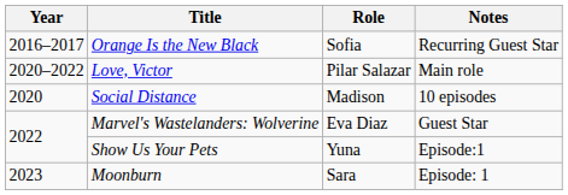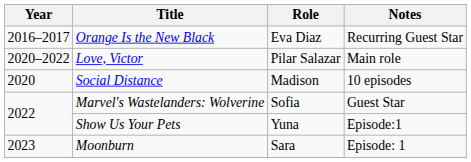Orange Is the New Black | Role: Sofia -> Eva Diaz
Marvel's Wastelanders: Wolverine | Role: Eva Diaz -> Sofia
